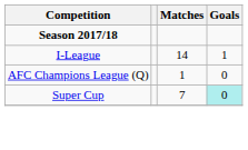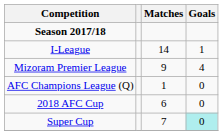+ row: Mizoram Premier League | 9 | 4
+ row: 2018 AFC Cup | 6 | 0
